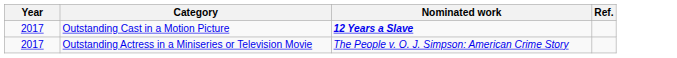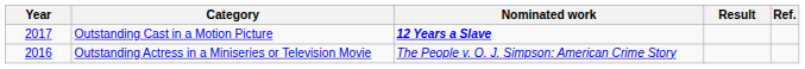+ column: Result
Outstanding Actress in a Miniseries or Television Movie | Year: 2017 -> 2016
